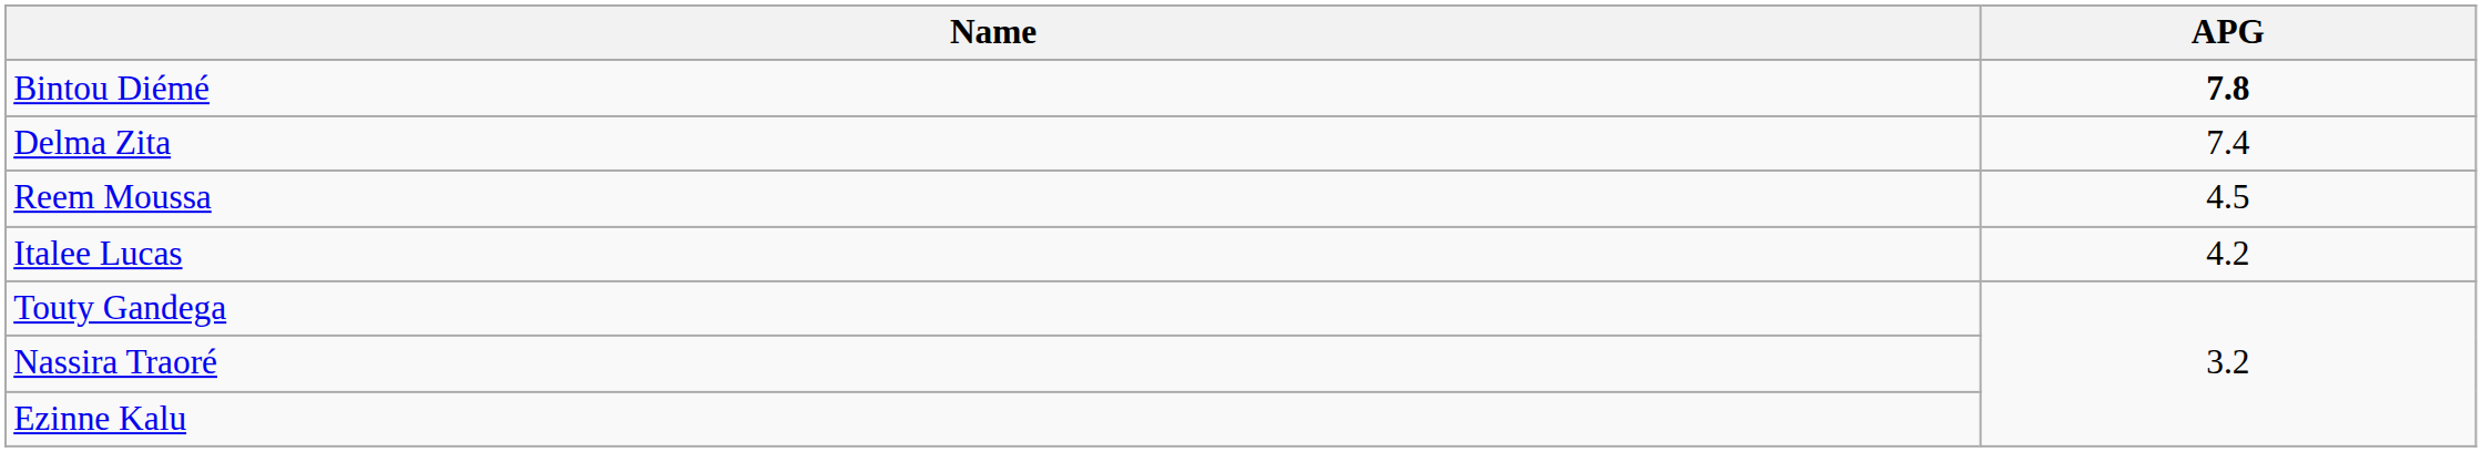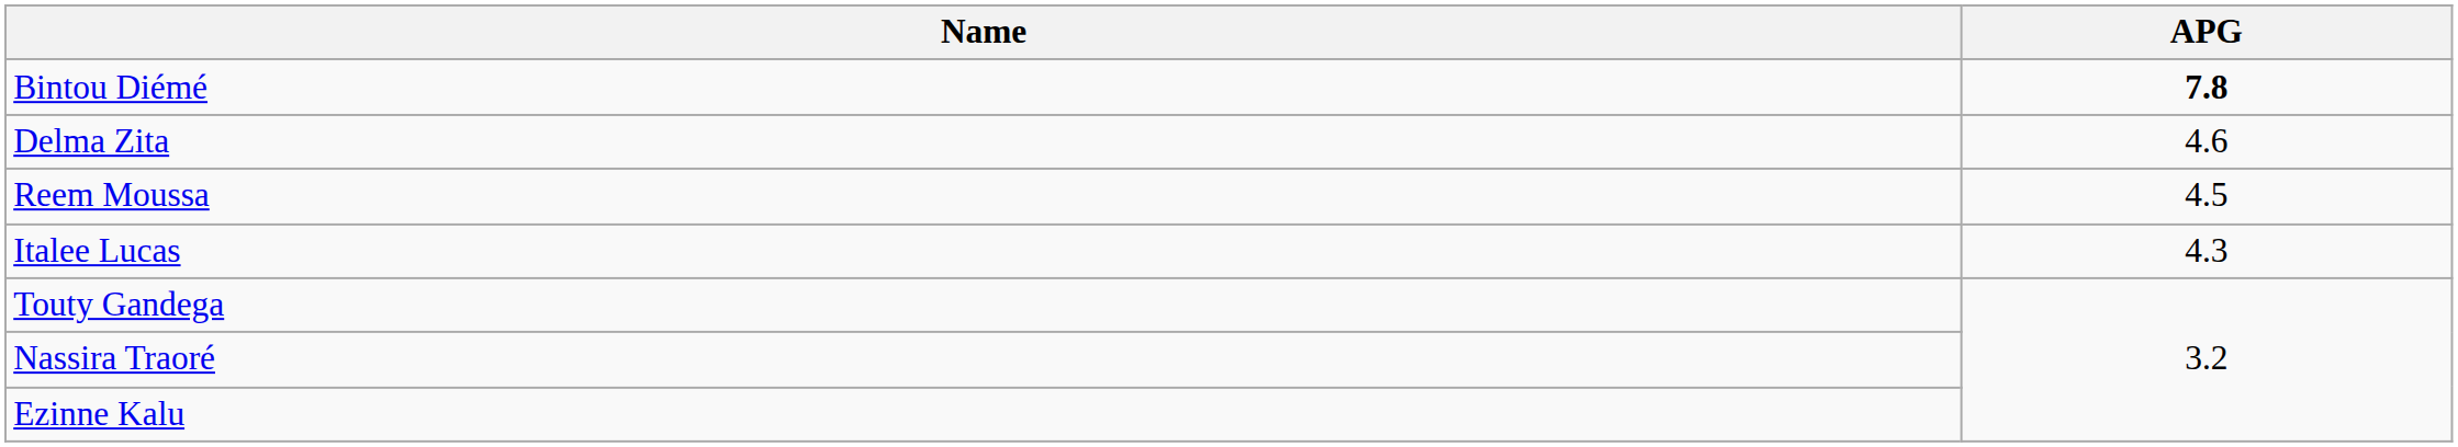Delma Zita | APG: 7.4 -> 4.6
Italee Lucas | APG: 4.2 -> 4.3
